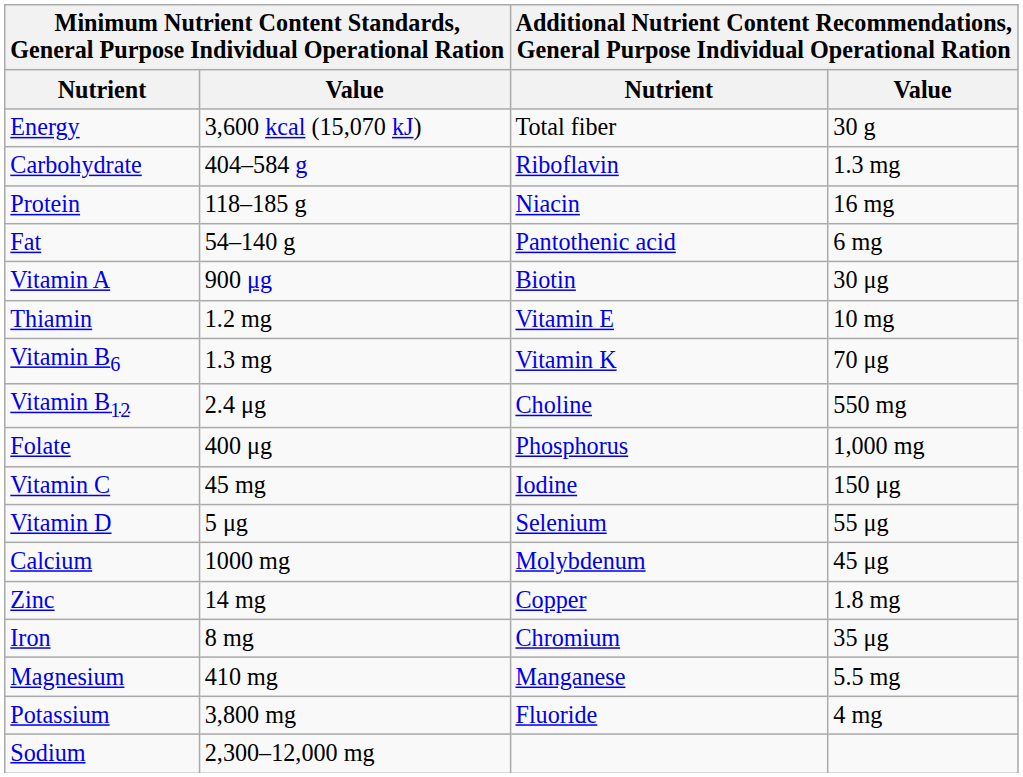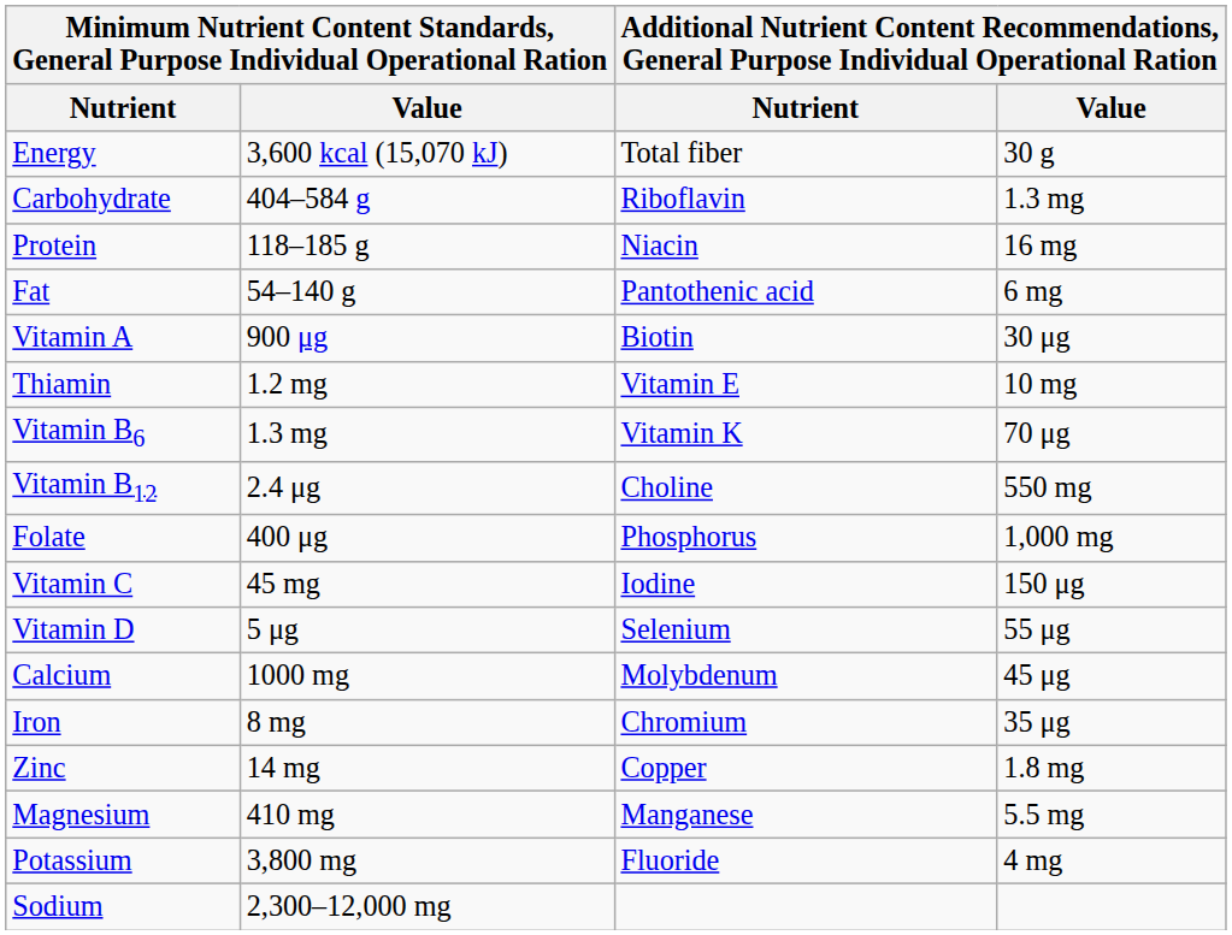rows swapped: Zinc <-> Iron
